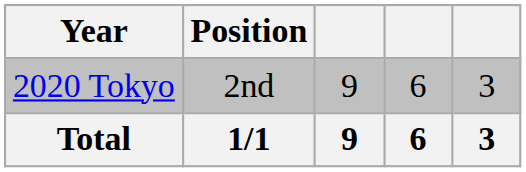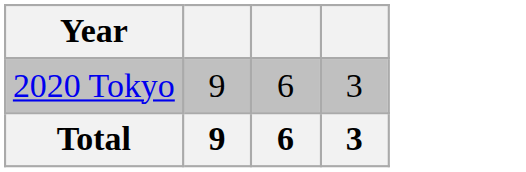- column: Position | 2nd | 1/1
